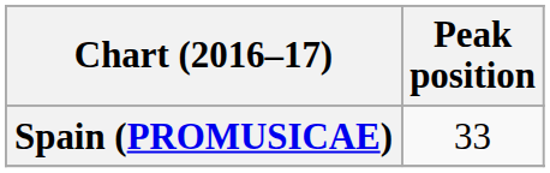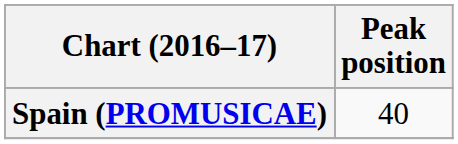Spain (PROMUSICAE) | Peak position: 33 -> 40
